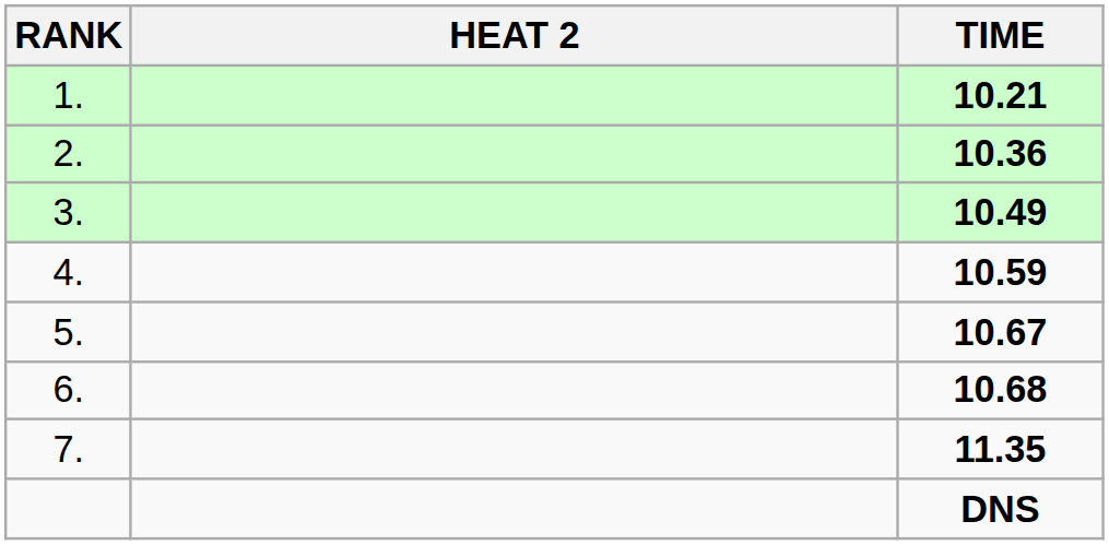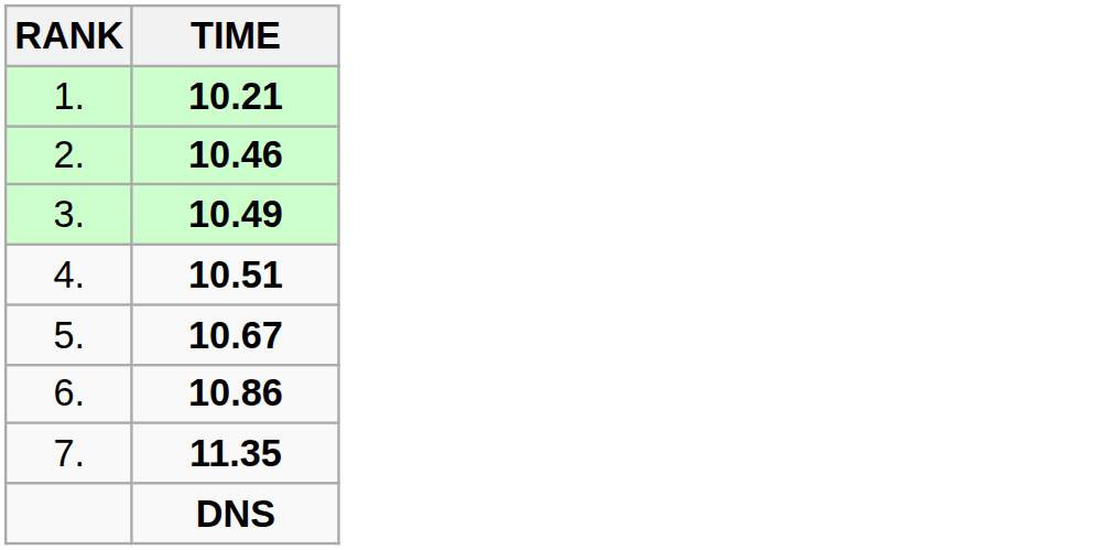- column: HEAT 2
2. | TIME: 10.36 -> 10.46
4. | TIME: 10.59 -> 10.51
6. | TIME: 10.68 -> 10.86
